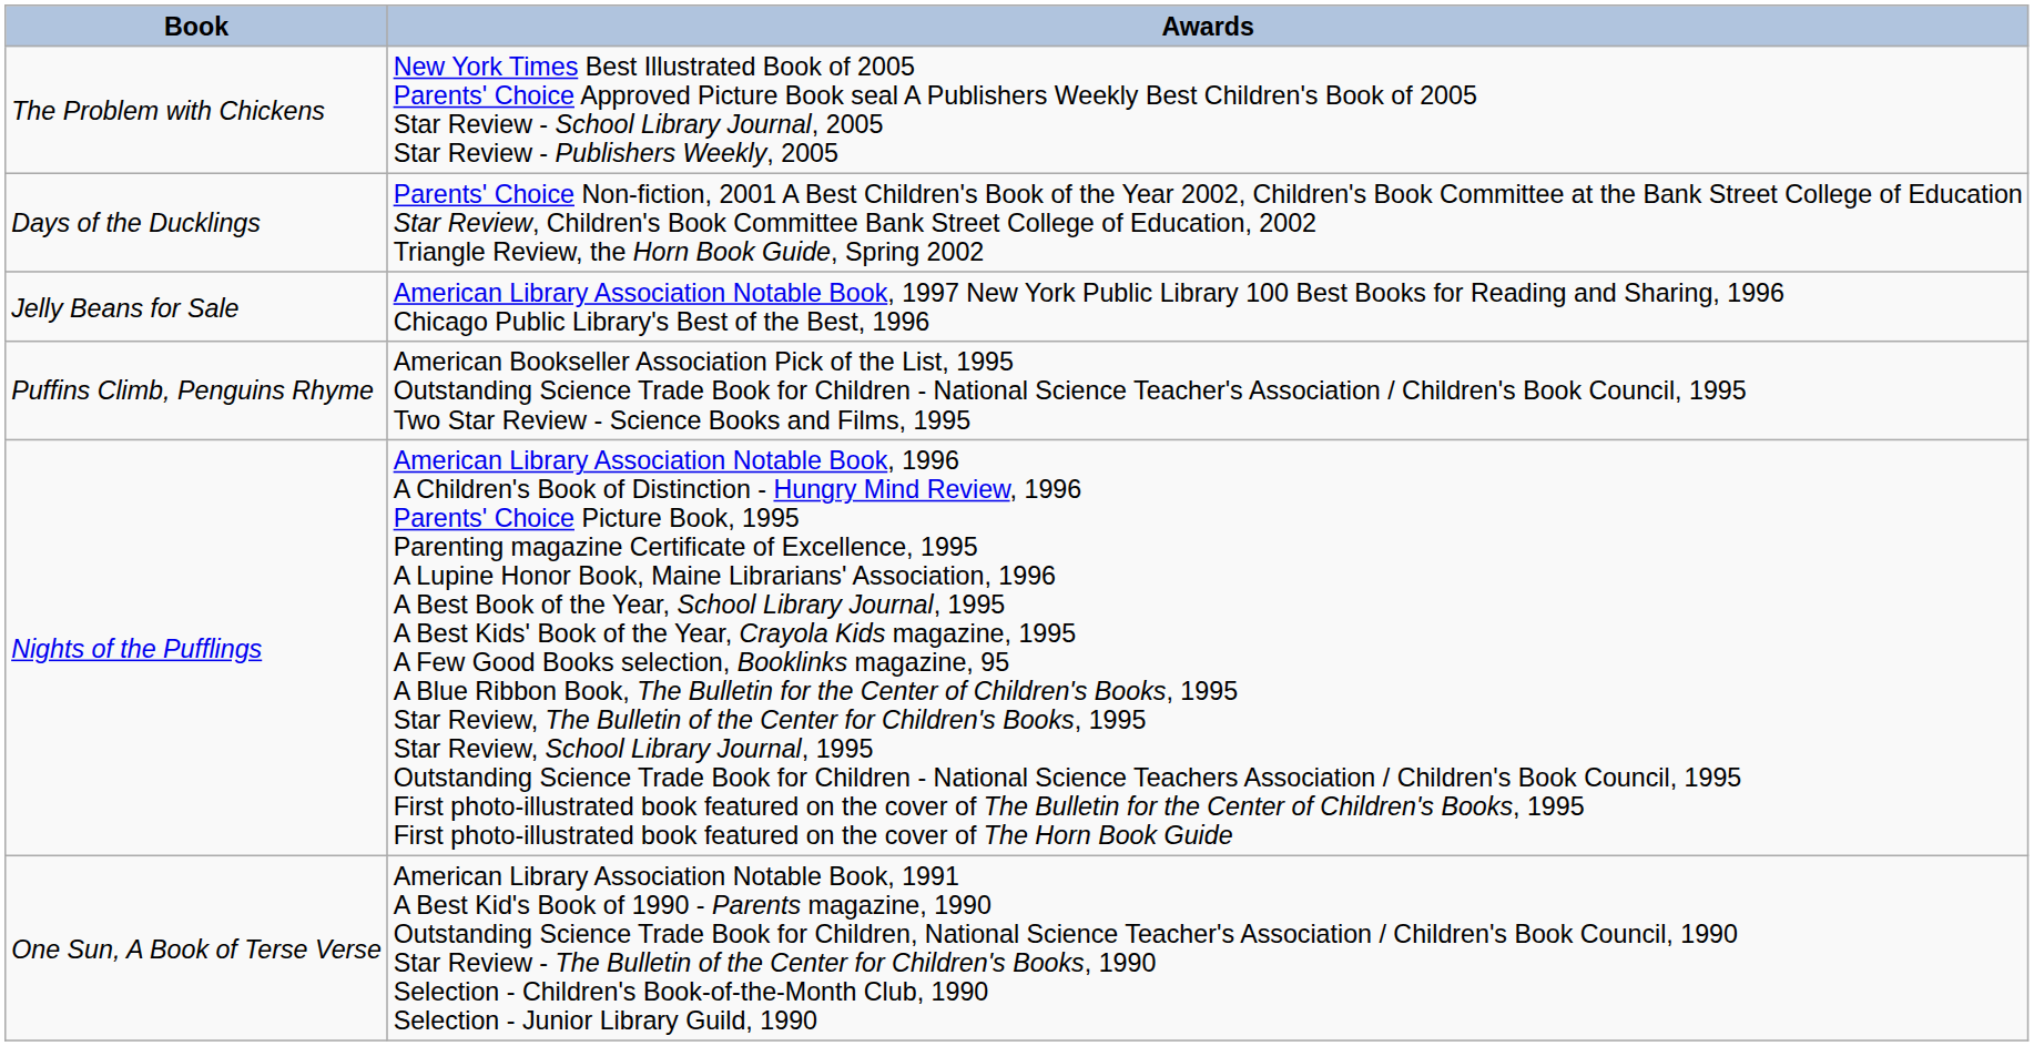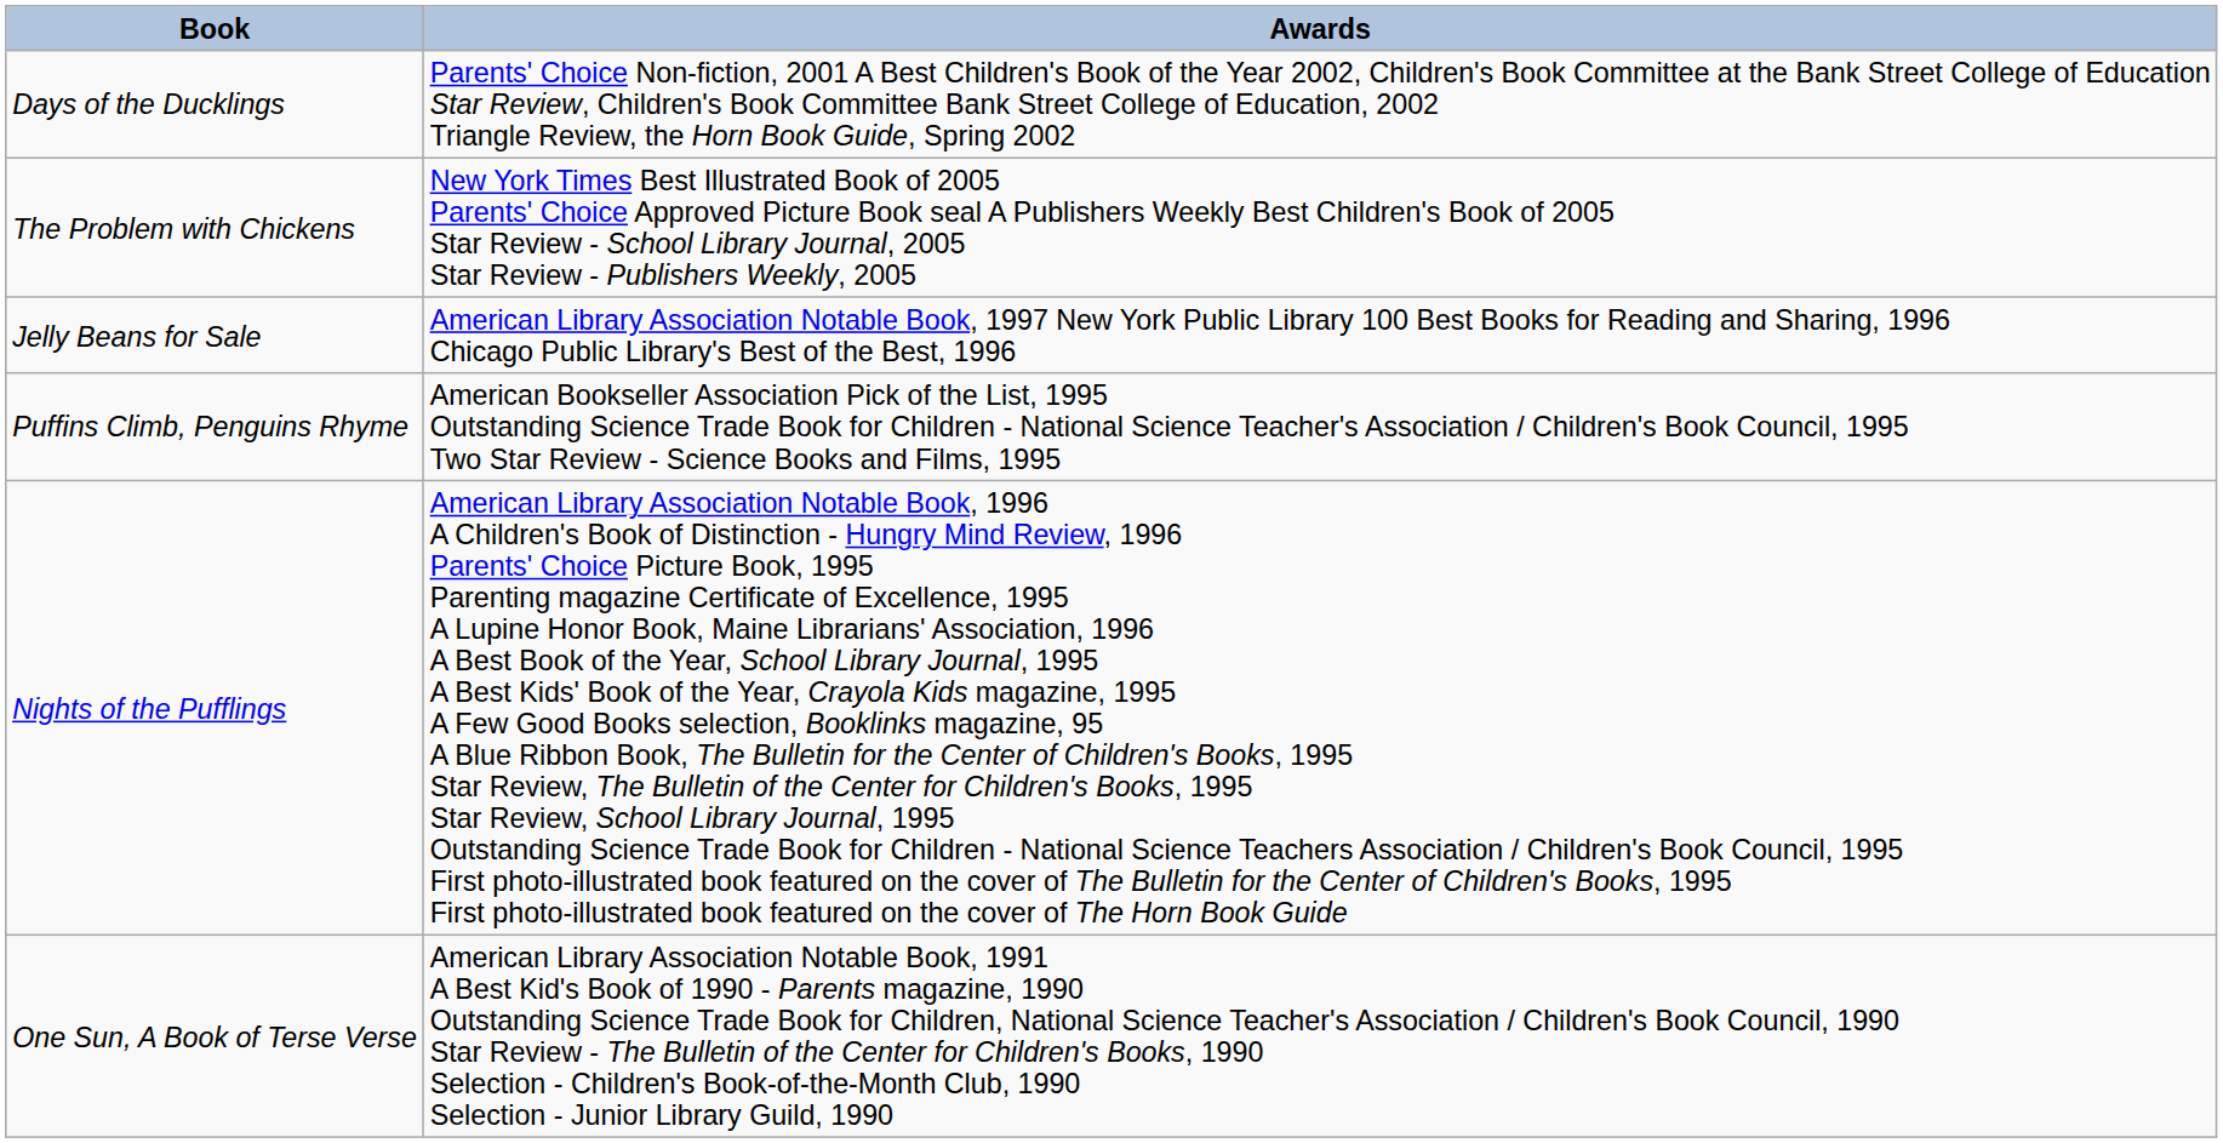rows swapped: The Problem with Chickens <-> Days of the Ducklings
